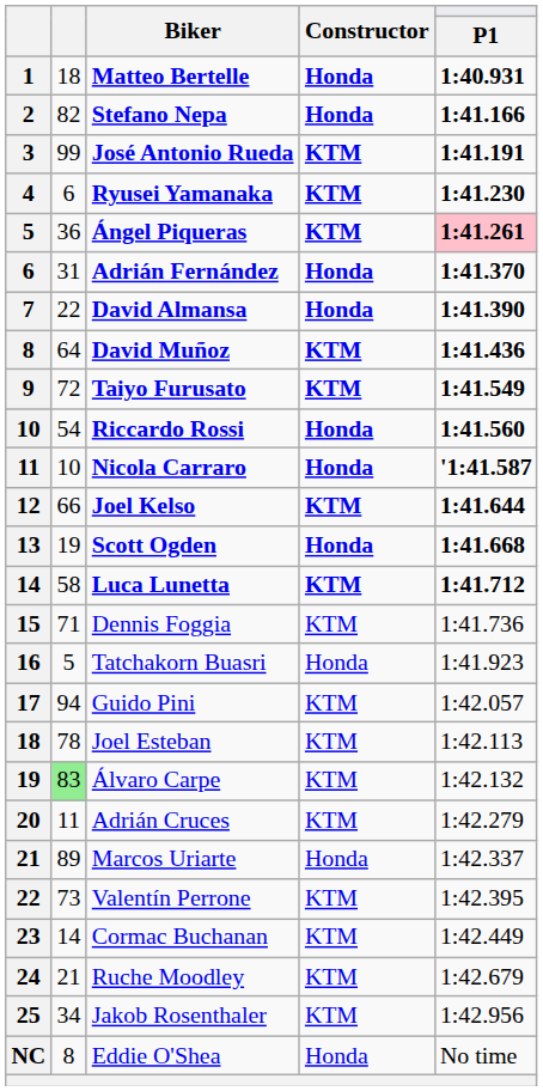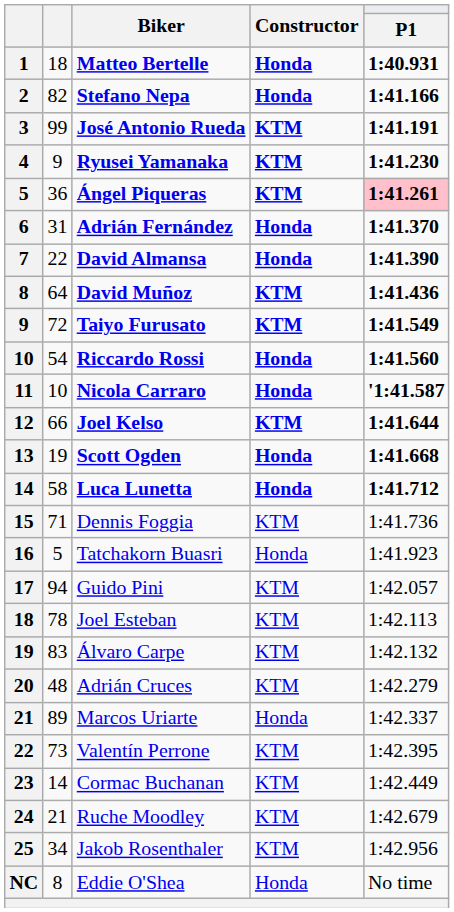Ryusei Yamanaka | column 2: 6 -> 9
Luca Lunetta | Constructor: KTM -> Honda
Álvaro Carpe | column 2: lightgreen background -> no background
Adrián Cruces | column 2: 11 -> 48
